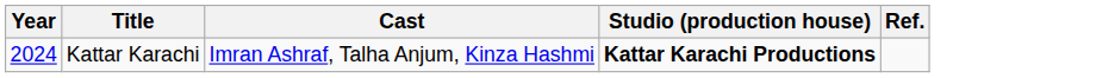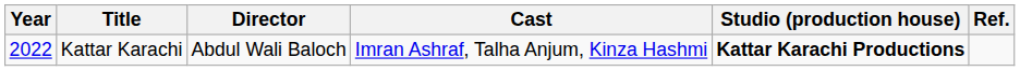+ column: Director | Abdul Wali Baloch
Kattar Karachi | Year: 2024 -> 2022
